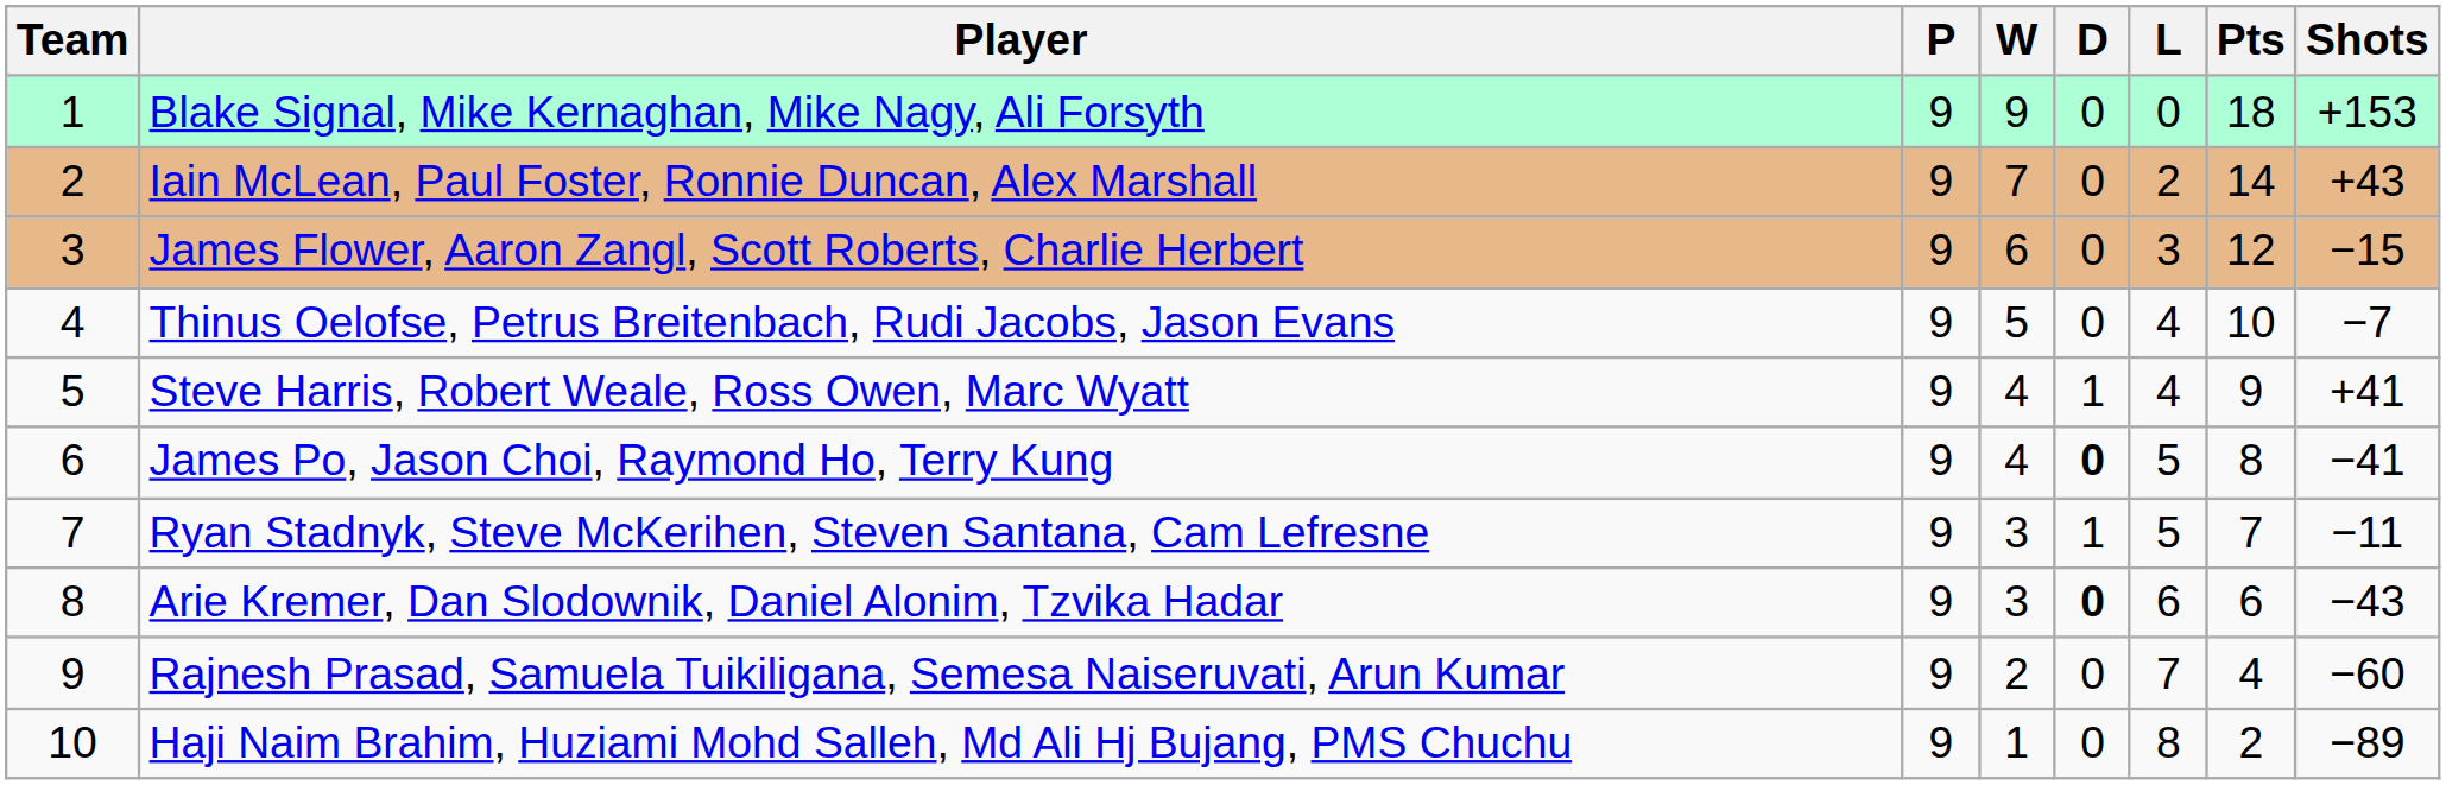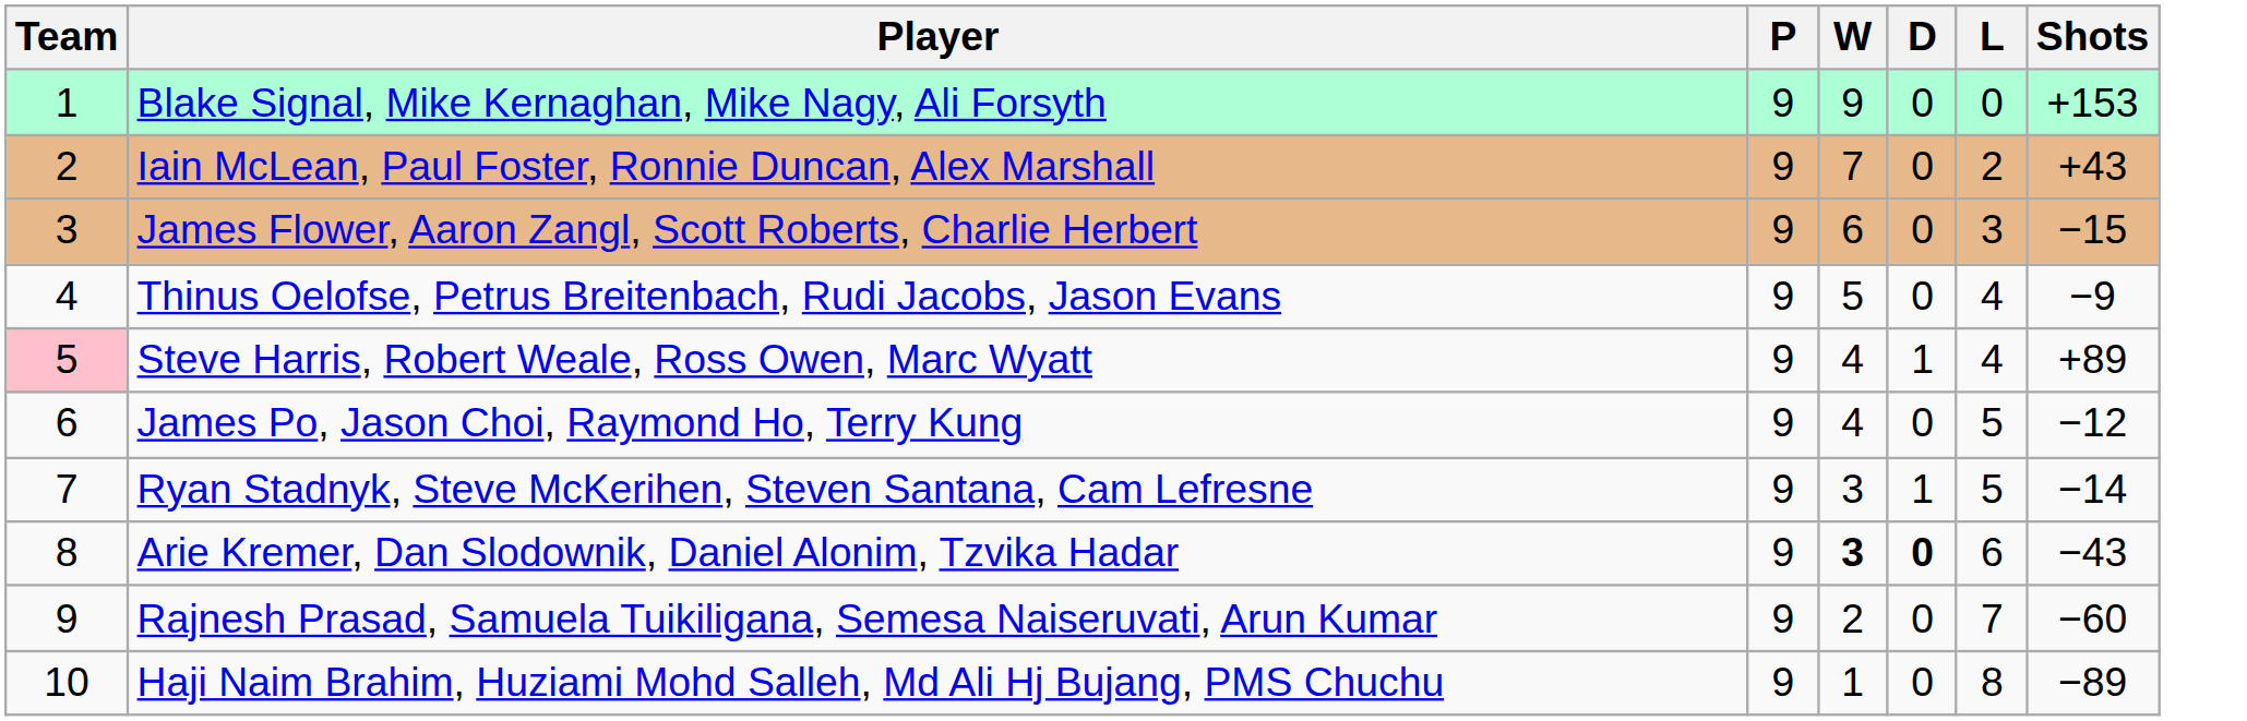- column: Pts | 18 | 14 | 12 | 10 | 9 | 8 | 7 | 6 | 4 | 2
Thinus Oelofse, Petrus Breitenbach, Rudi Jacobs, Jason Evans | Shots: −7 -> −9
Steve Harris, Robert Weale, Ross Owen, Marc Wyatt | Team: no background -> pink background
Steve Harris, Robert Weale, Ross Owen, Marc Wyatt | Shots: +41 -> +89
James Po, Jason Choi, Raymond Ho, Terry Kung | D: bold -> normal
James Po, Jason Choi, Raymond Ho, Terry Kung | Shots: −41 -> −12
Ryan Stadnyk, Steve McKerihen, Steven Santana, Cam Lefresne | Shots: −11 -> −14
Arie Kremer, Dan Slodownik, Daniel Alonim, Tzvika Hadar | W: normal -> bold
